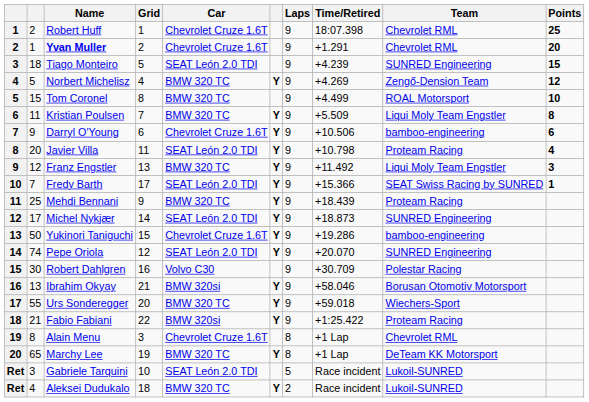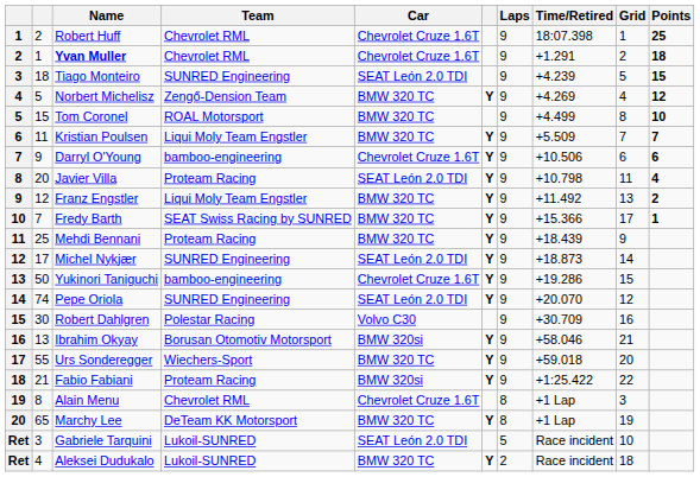columns swapped: Team <-> Grid
Yvan Muller | Points: 20 -> 18
Kristian Poulsen | Points: 8 -> 7
Franz Engstler | Points: 3 -> 2
Fredy Barth | Car: SEAT León 2.0 TDI -> BMW 320 TC
